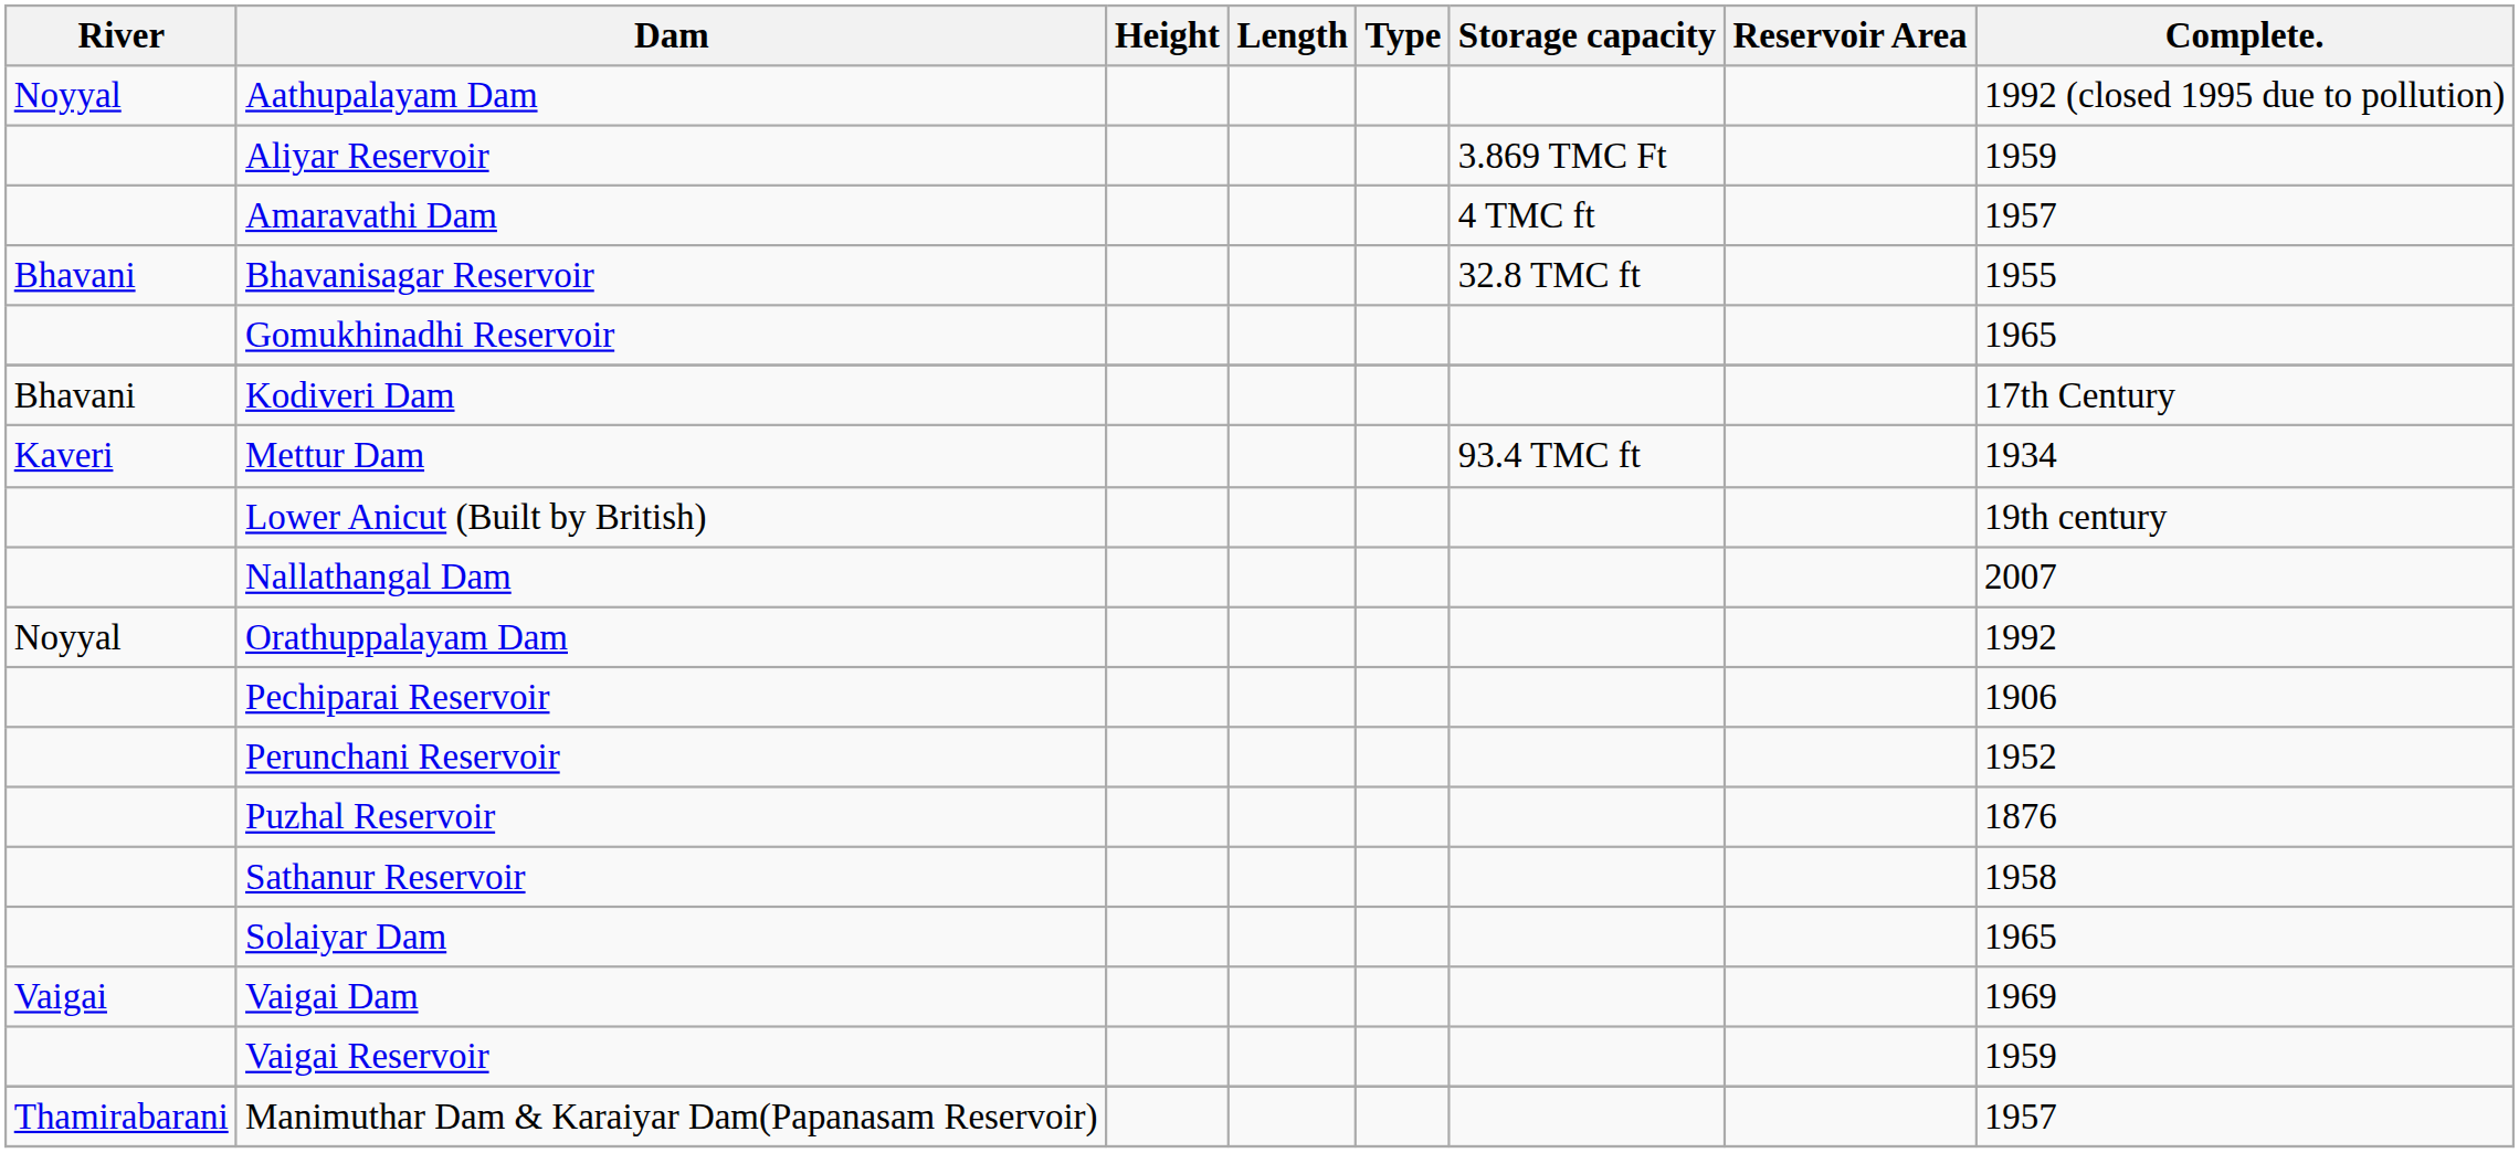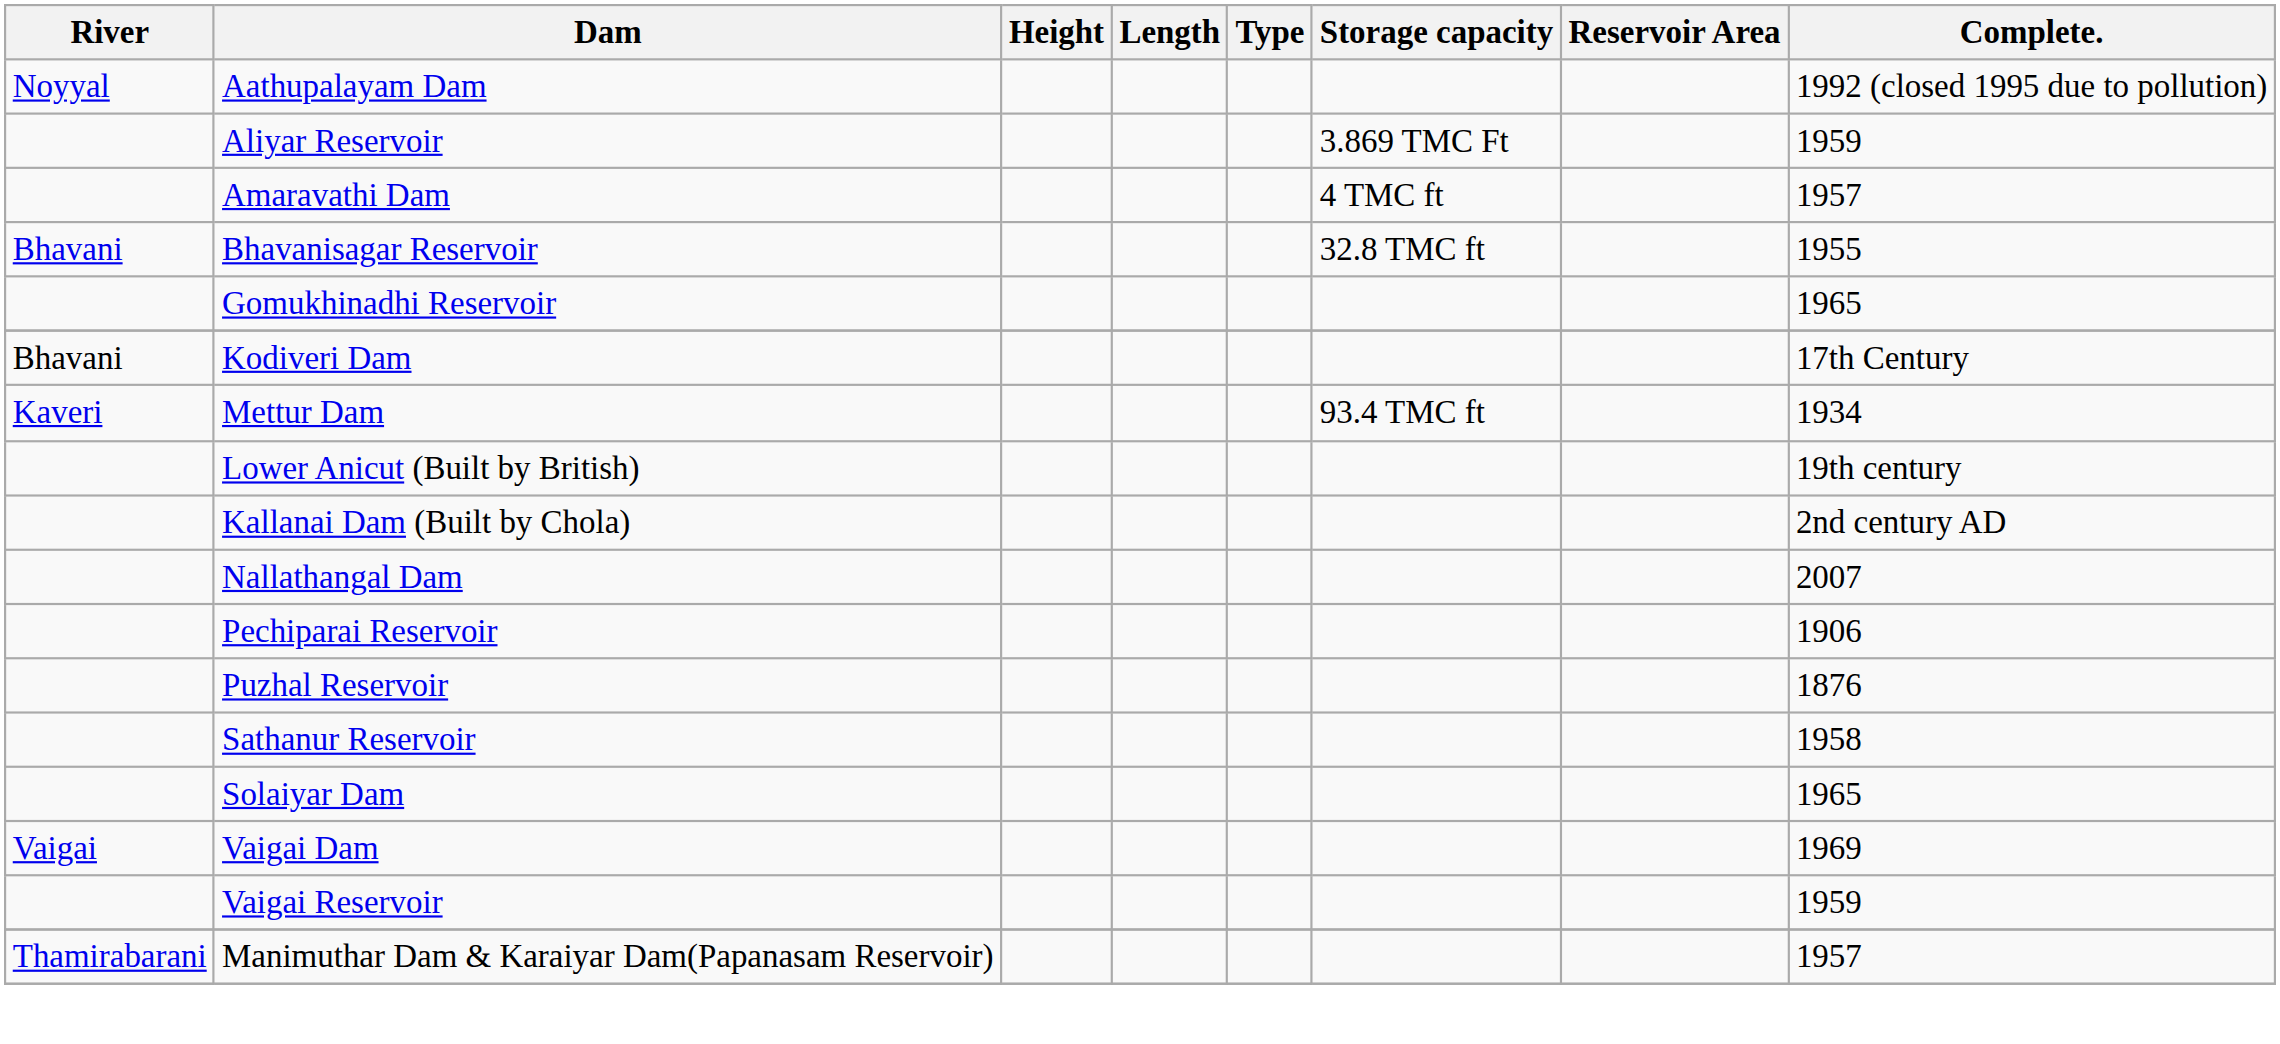+ row: Kallanai Dam (Built by Chola) | 2nd century AD
- row: Noyyal | Orathuppalayam Dam | 1992
- row: Perunchani Reservoir | 1952
